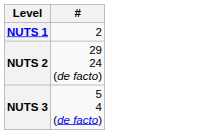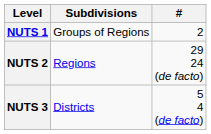+ column: Subdivisions | Groups of Regions | Regions | Districts
